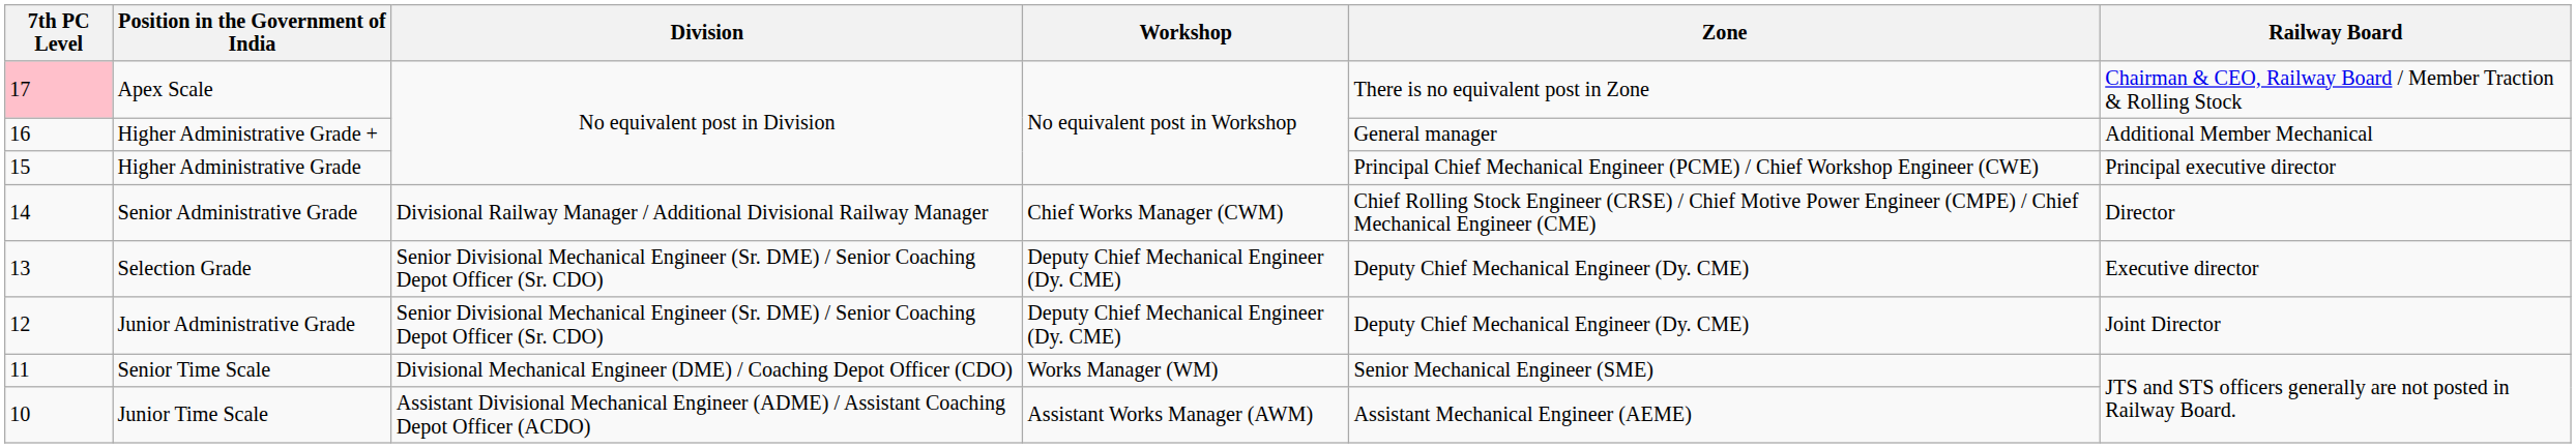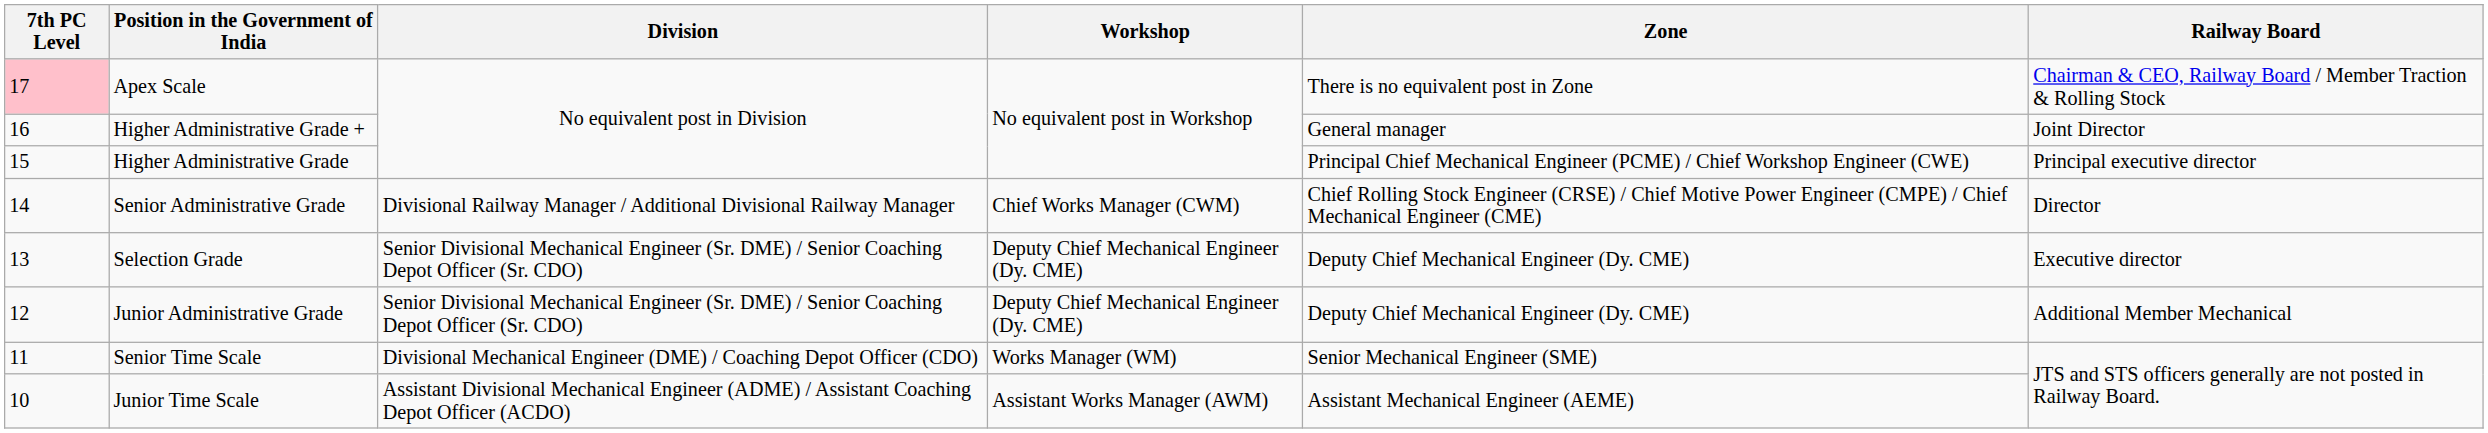Higher Administrative Grade + | Railway Board: Additional Member Mechanical -> Joint Director
Junior Administrative Grade | Railway Board: Joint Director -> Additional Member Mechanical
